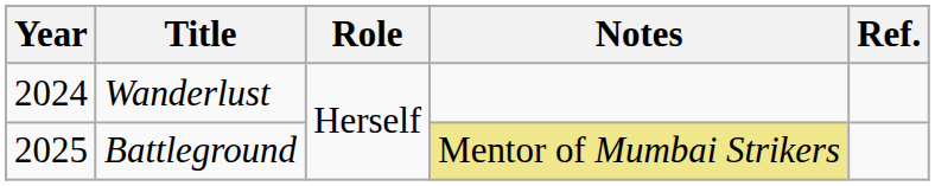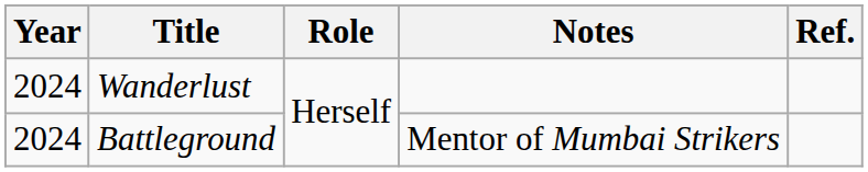Battleground | Year: 2025 -> 2024
Battleground | Notes: khaki background -> no background
